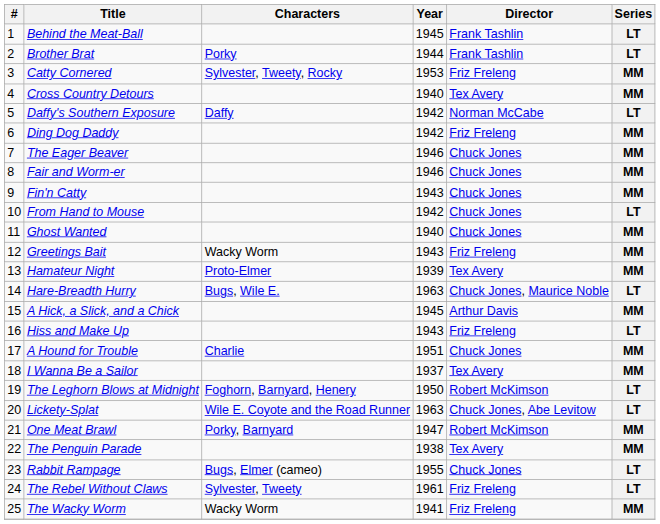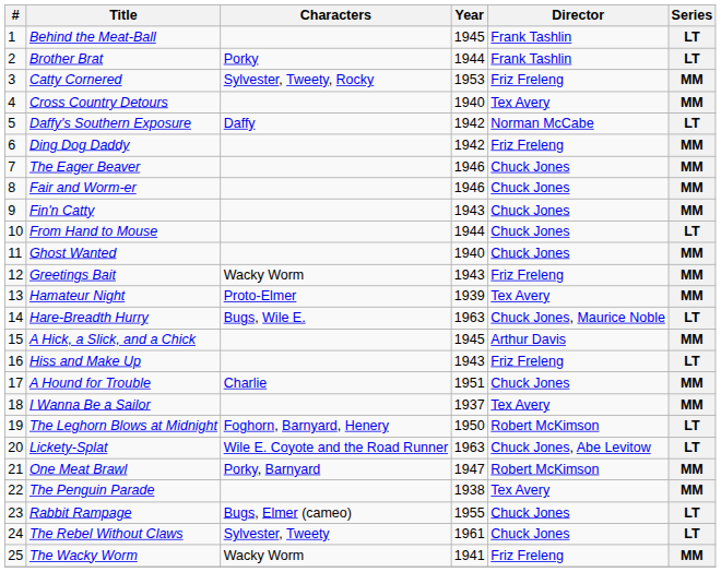From Hand to Mouse | Year: 1942 -> 1944
The Rebel Without Claws | Director: Friz Freleng -> Chuck Jones
